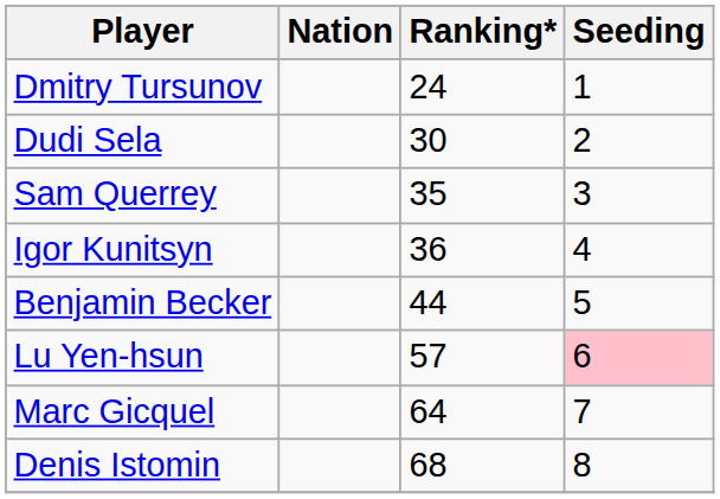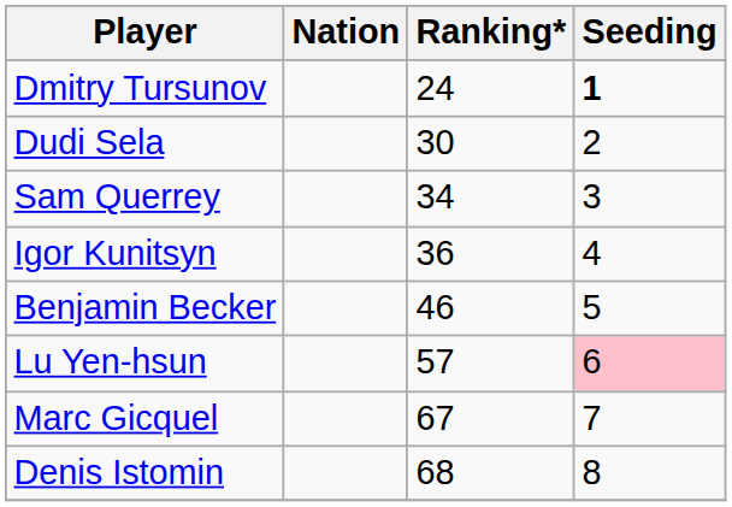Dmitry Tursunov | Seeding: normal -> bold
Sam Querrey | Ranking*: 35 -> 34
Benjamin Becker | Ranking*: 44 -> 46
Marc Gicquel | Ranking*: 64 -> 67
